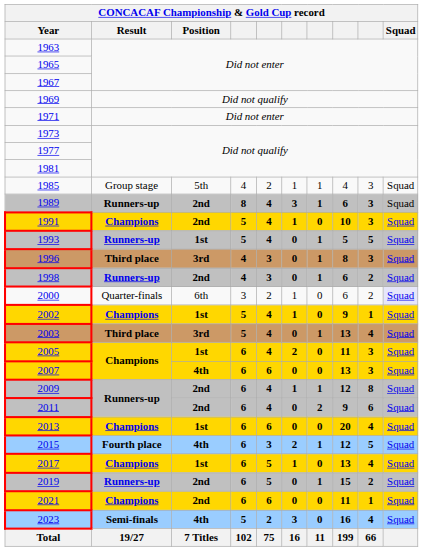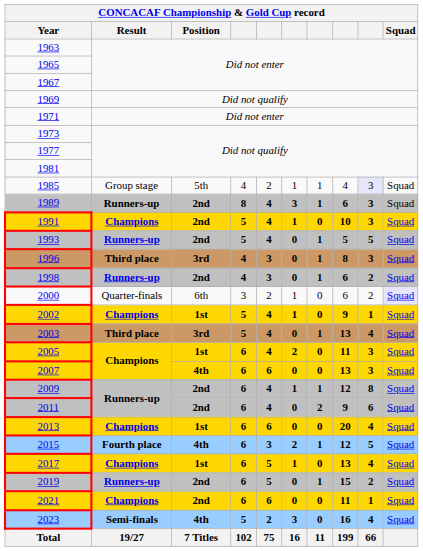1985 | column 9: no background -> lavender background
1993 | Position: 1st -> 2nd
